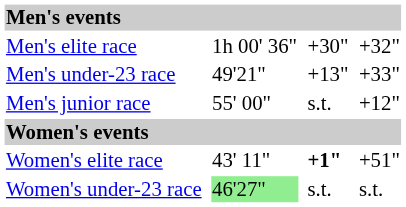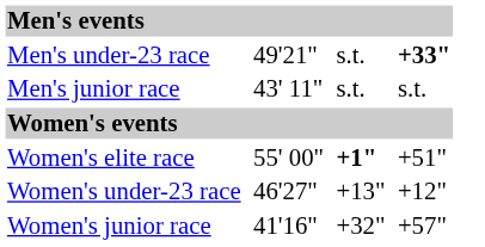- row: Men's elite race | 1h 00' 36" | +30" | +32"
Men's under-23 race | column 5: +13" -> s.t.
Men's under-23 race | column 7: normal -> bold
Men's junior race | column 3: 55' 00" -> 43' 11"
Men's junior race | column 7: +12" -> s.t.
Women's elite race | column 3: 43' 11" -> 55' 00"
Women's under-23 race | column 3: lightgreen background -> no background
Women's under-23 race | column 5: s.t. -> +13"
Women's under-23 race | column 7: s.t. -> +12"
+ row: Women's junior race | 41'16" | +32" | +57"
